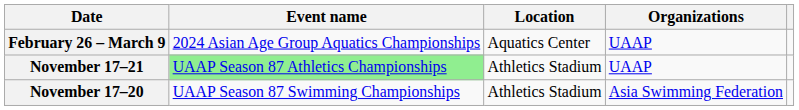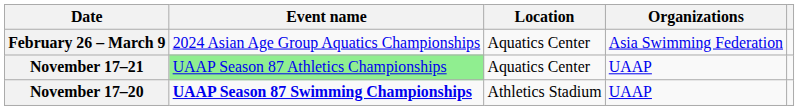February 26 – March 9 | Organizations: UAAP -> Asia Swimming Federation
November 17–21 | Location: Athletics Stadium -> Aquatics Center
November 17–20 | Event name: normal -> bold
November 17–20 | Organizations: Asia Swimming Federation -> UAAP
